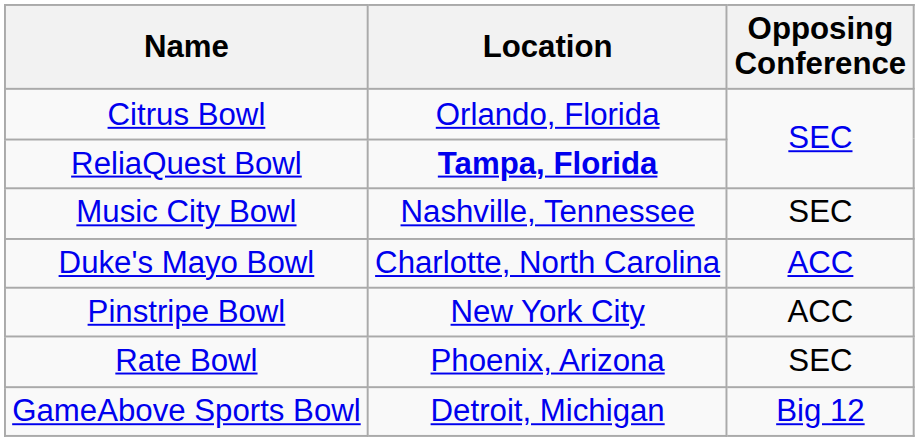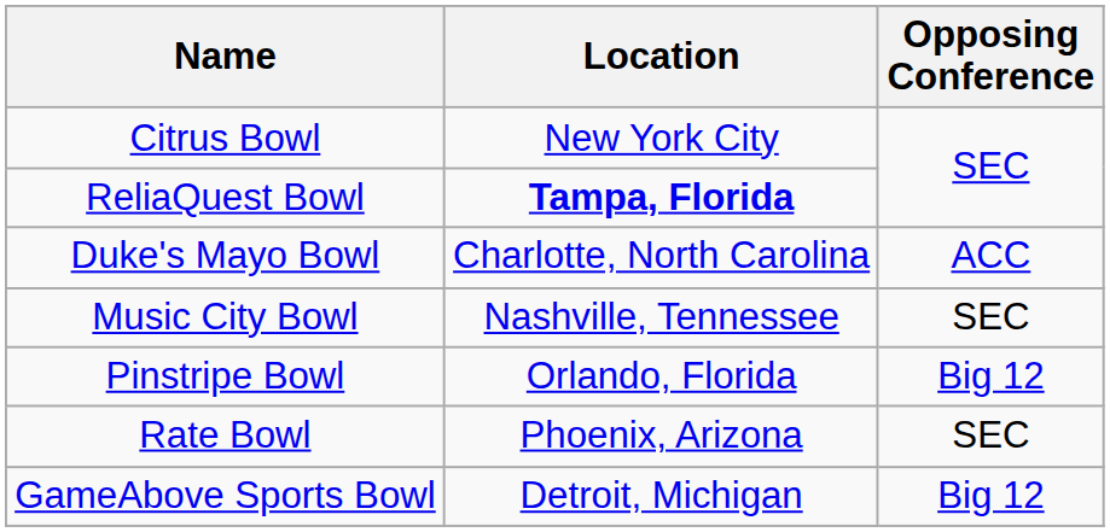Citrus Bowl | Location: Orlando, Florida -> New York City
rows swapped: Duke's Mayo Bowl <-> Music City Bowl
Pinstripe Bowl | Location: New York City -> Orlando, Florida
Pinstripe Bowl | Opposing Conference: ACC -> Big 12
